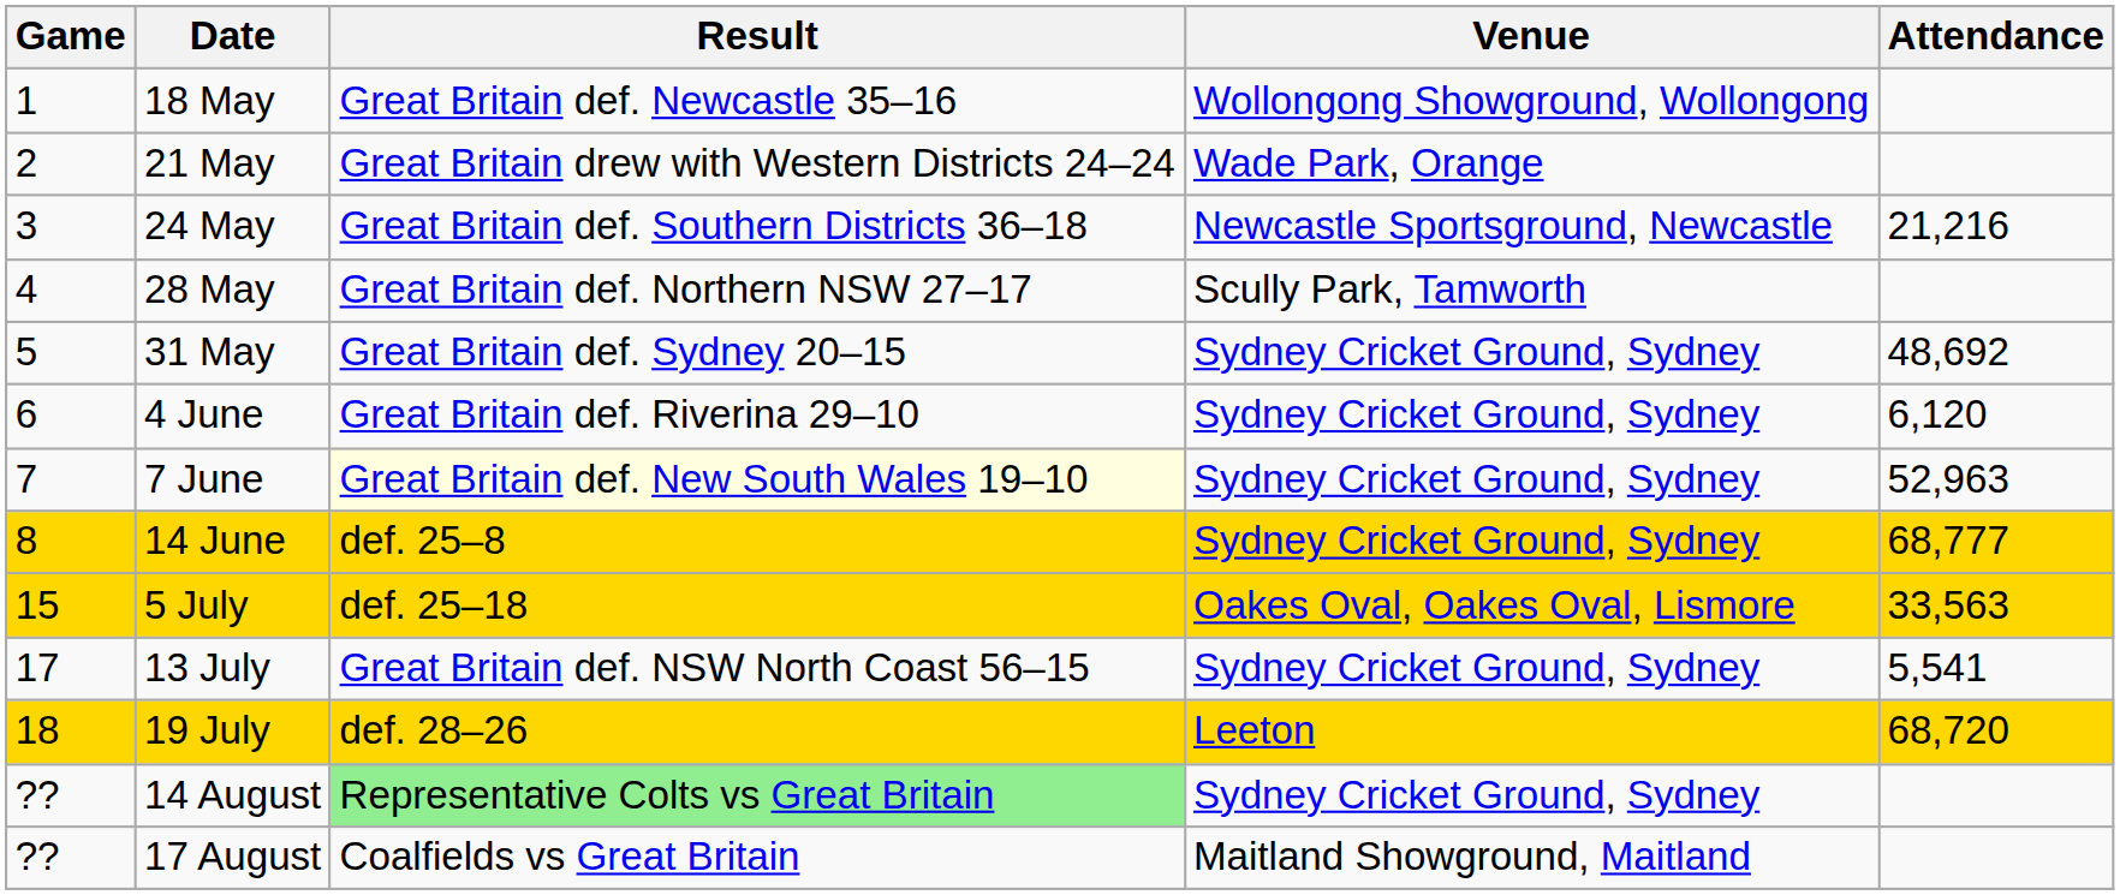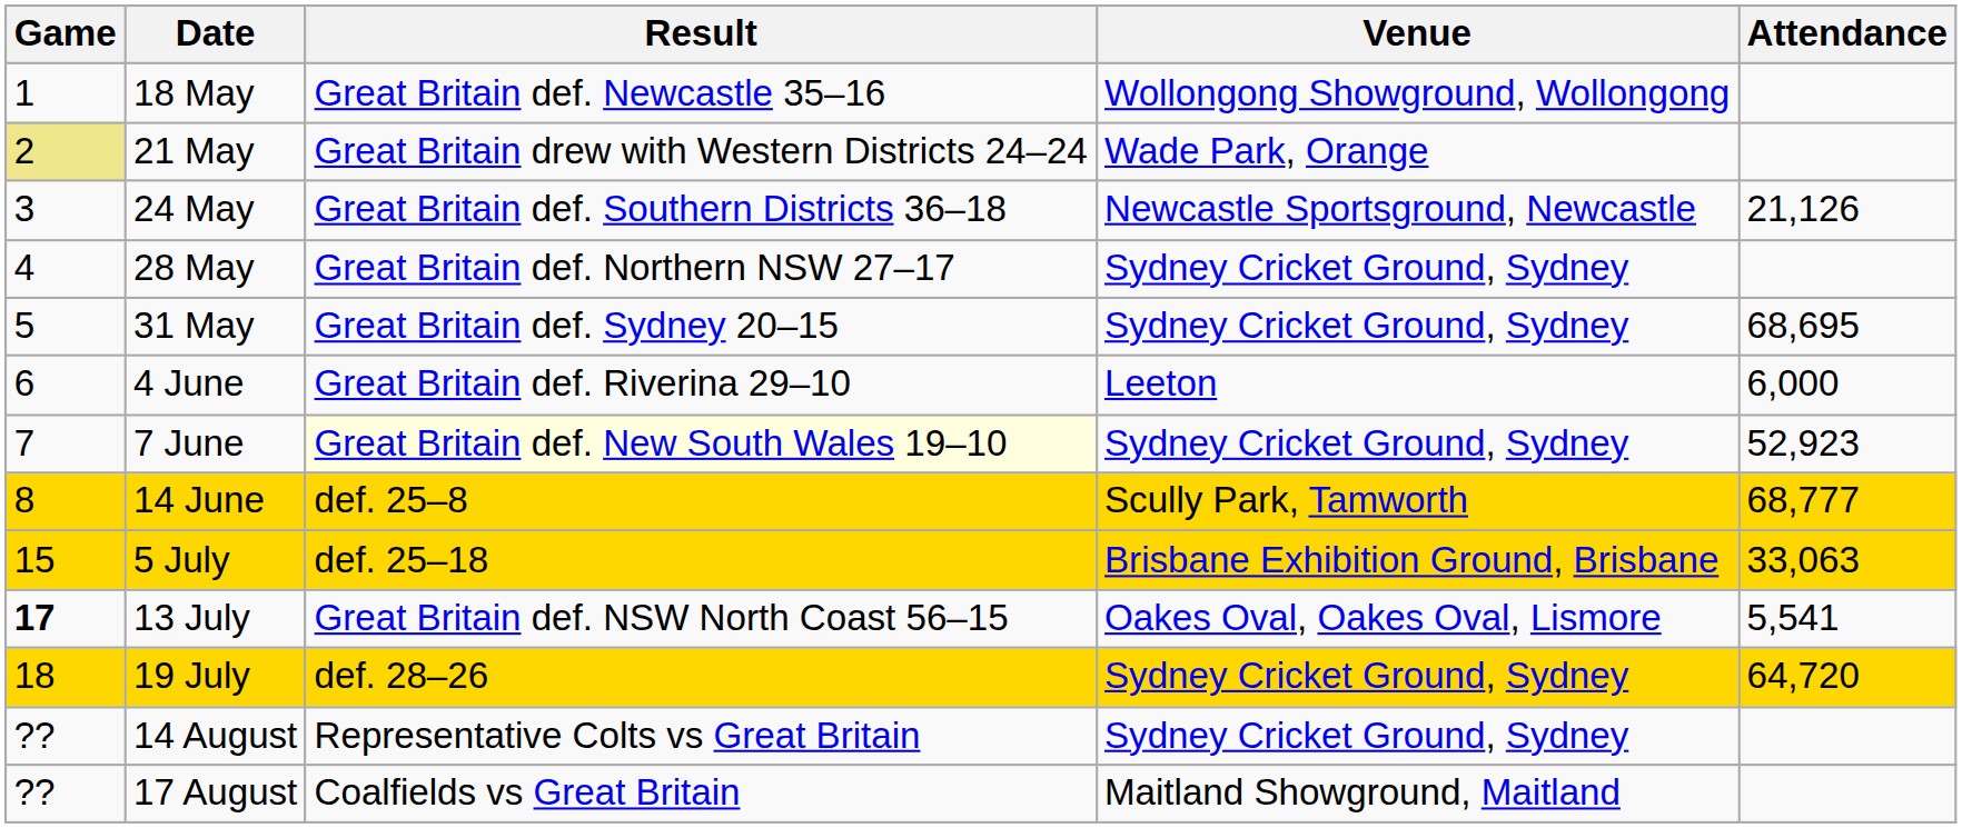21 May | Game: no background -> khaki background
24 May | Attendance: 21,216 -> 21,126
28 May | Venue: Scully Park, Tamworth -> Sydney Cricket Ground, Sydney
31 May | Attendance: 48,692 -> 68,695
4 June | Venue: Sydney Cricket Ground, Sydney -> Leeton
4 June | Attendance: 6,120 -> 6,000
7 June | Attendance: 52,963 -> 52,923
14 June | Venue: Sydney Cricket Ground, Sydney -> Scully Park, Tamworth
5 July | Venue: Oakes Oval, Oakes Oval, Lismore -> Brisbane Exhibition Ground, Brisbane
5 July | Attendance: 33,563 -> 33,063
13 July | Game: normal -> bold
13 July | Venue: Sydney Cricket Ground, Sydney -> Oakes Oval, Oakes Oval, Lismore
19 July | Venue: Leeton -> Sydney Cricket Ground, Sydney
19 July | Attendance: 68,720 -> 64,720
14 August | Result: lightgreen background -> no background
